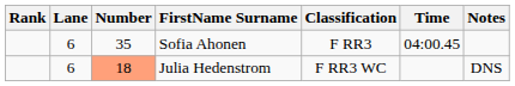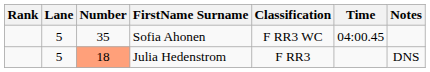Sofia Ahonen | Lane: 6 -> 5
Sofia Ahonen | Classification: F RR3 -> F RR3 WC
Julia Hedenstrom | Lane: 6 -> 5
Julia Hedenstrom | Classification: F RR3 WC -> F RR3
